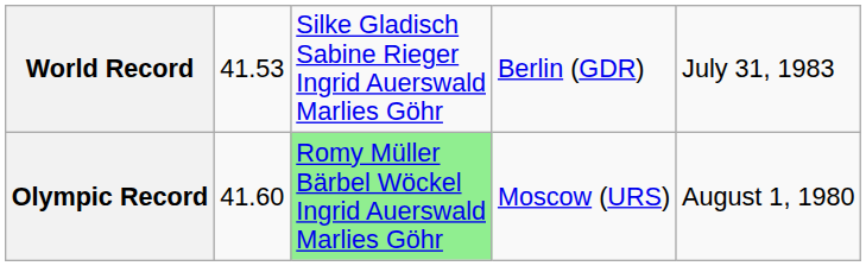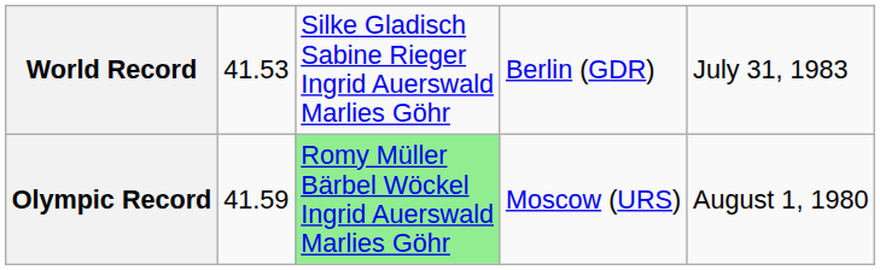Olympic Record | column 2: 41.60 -> 41.59
